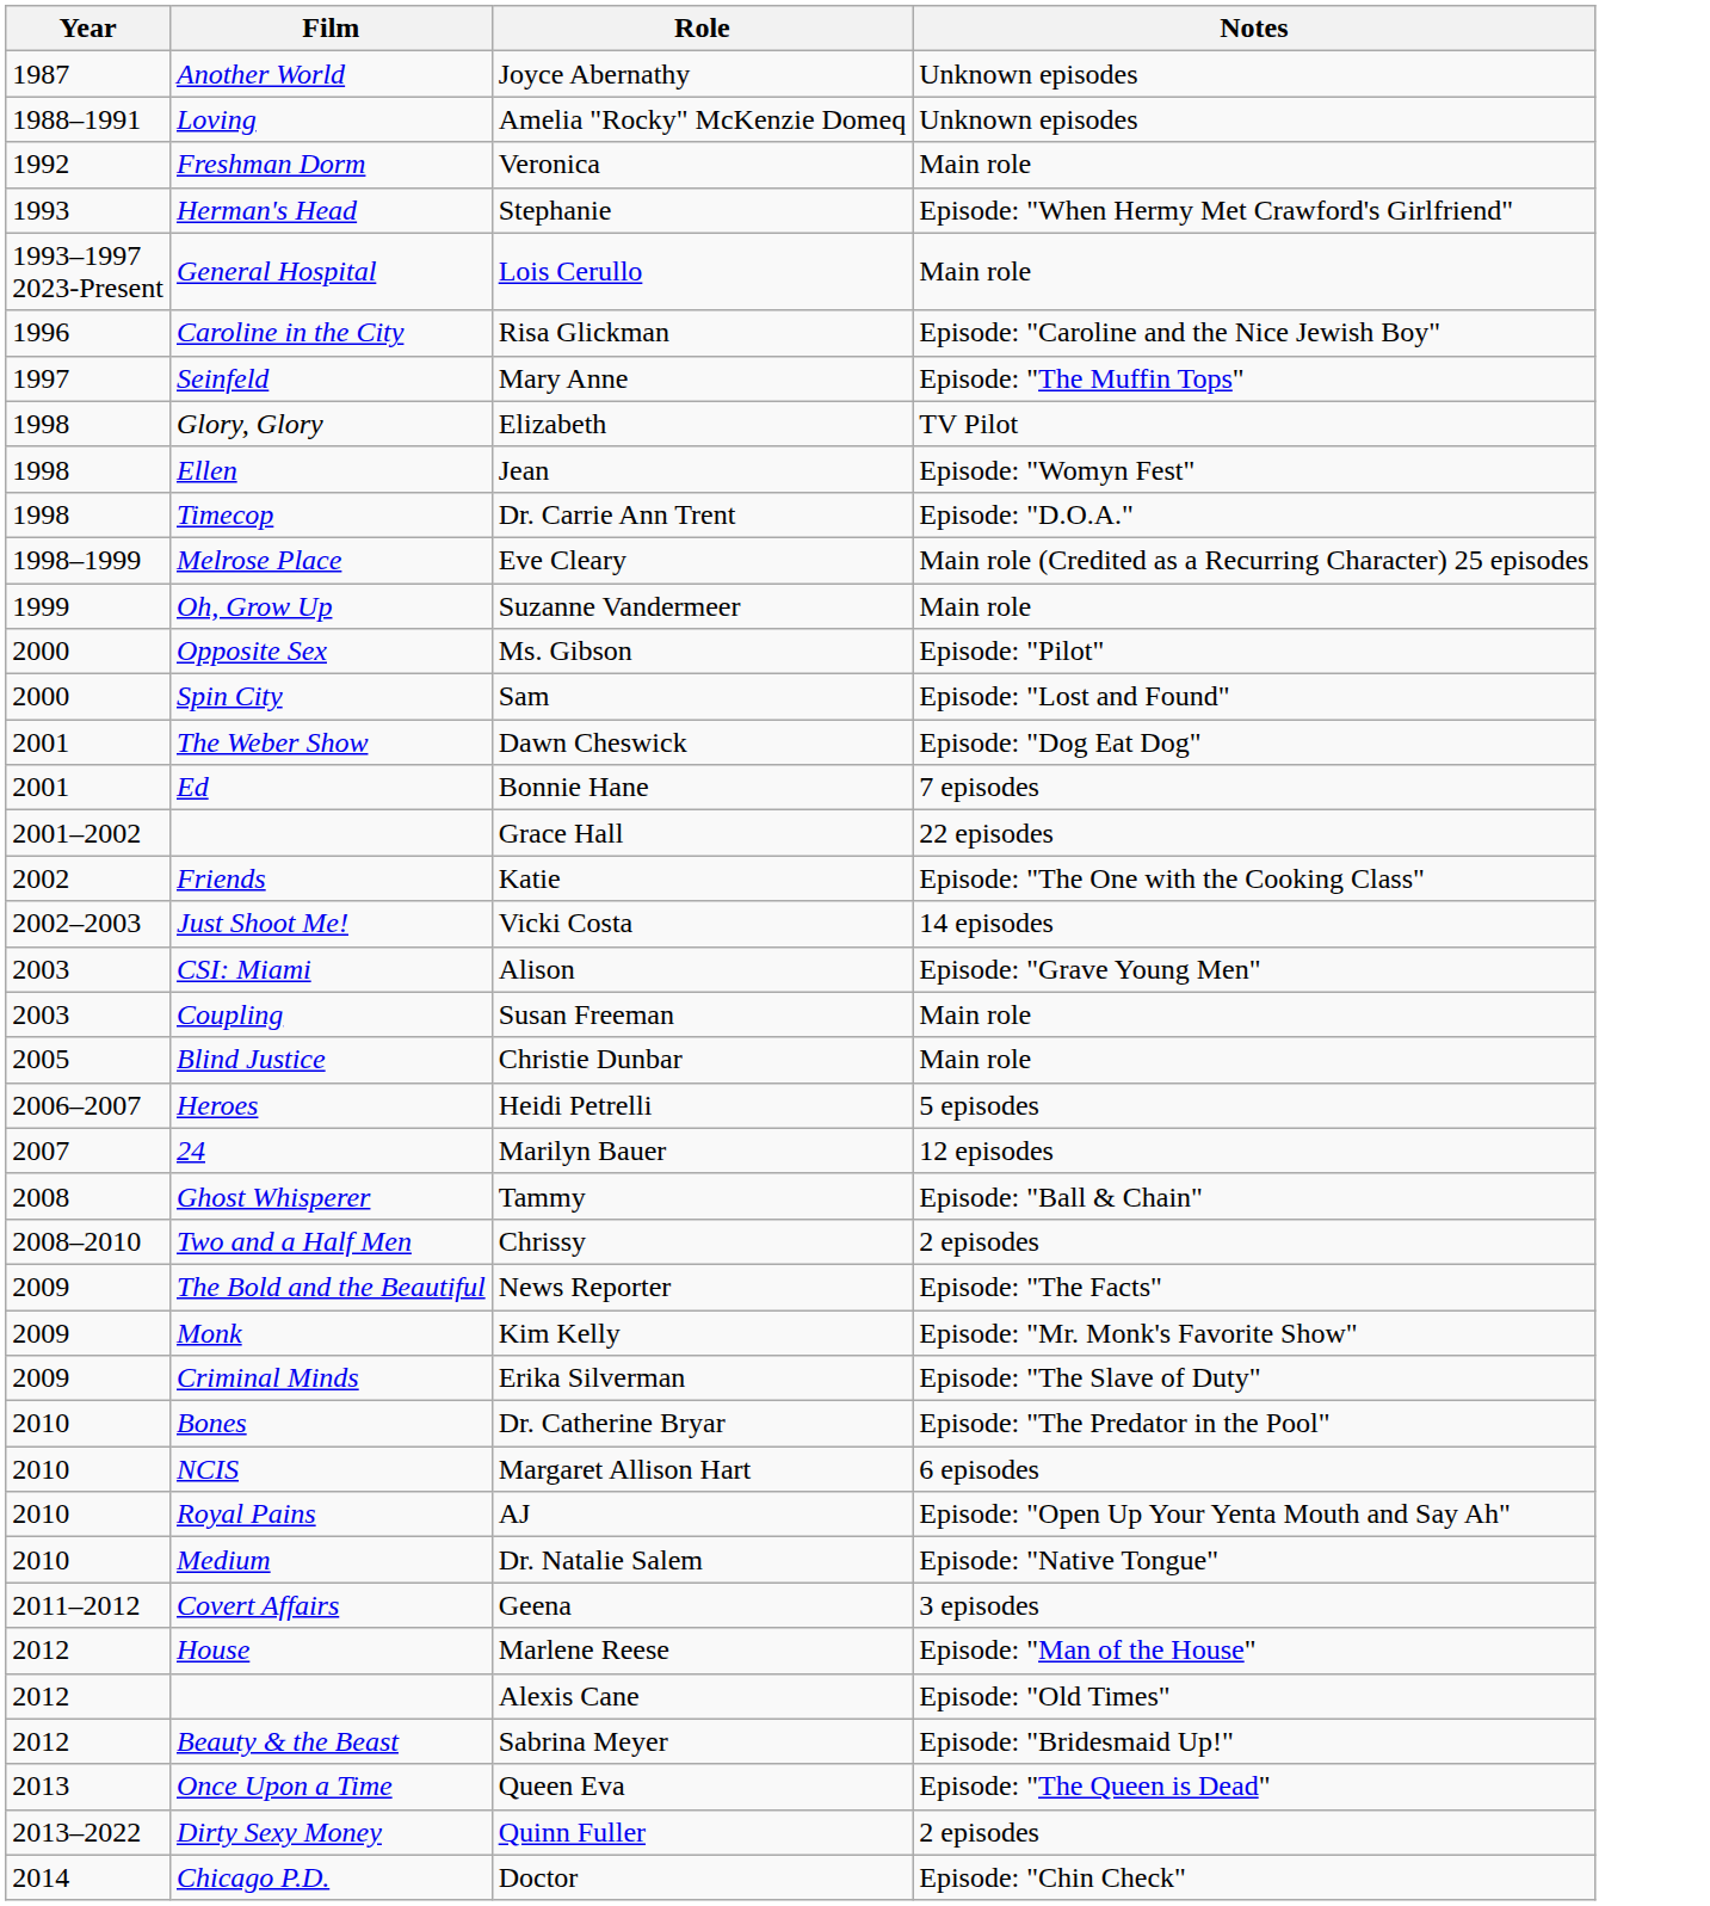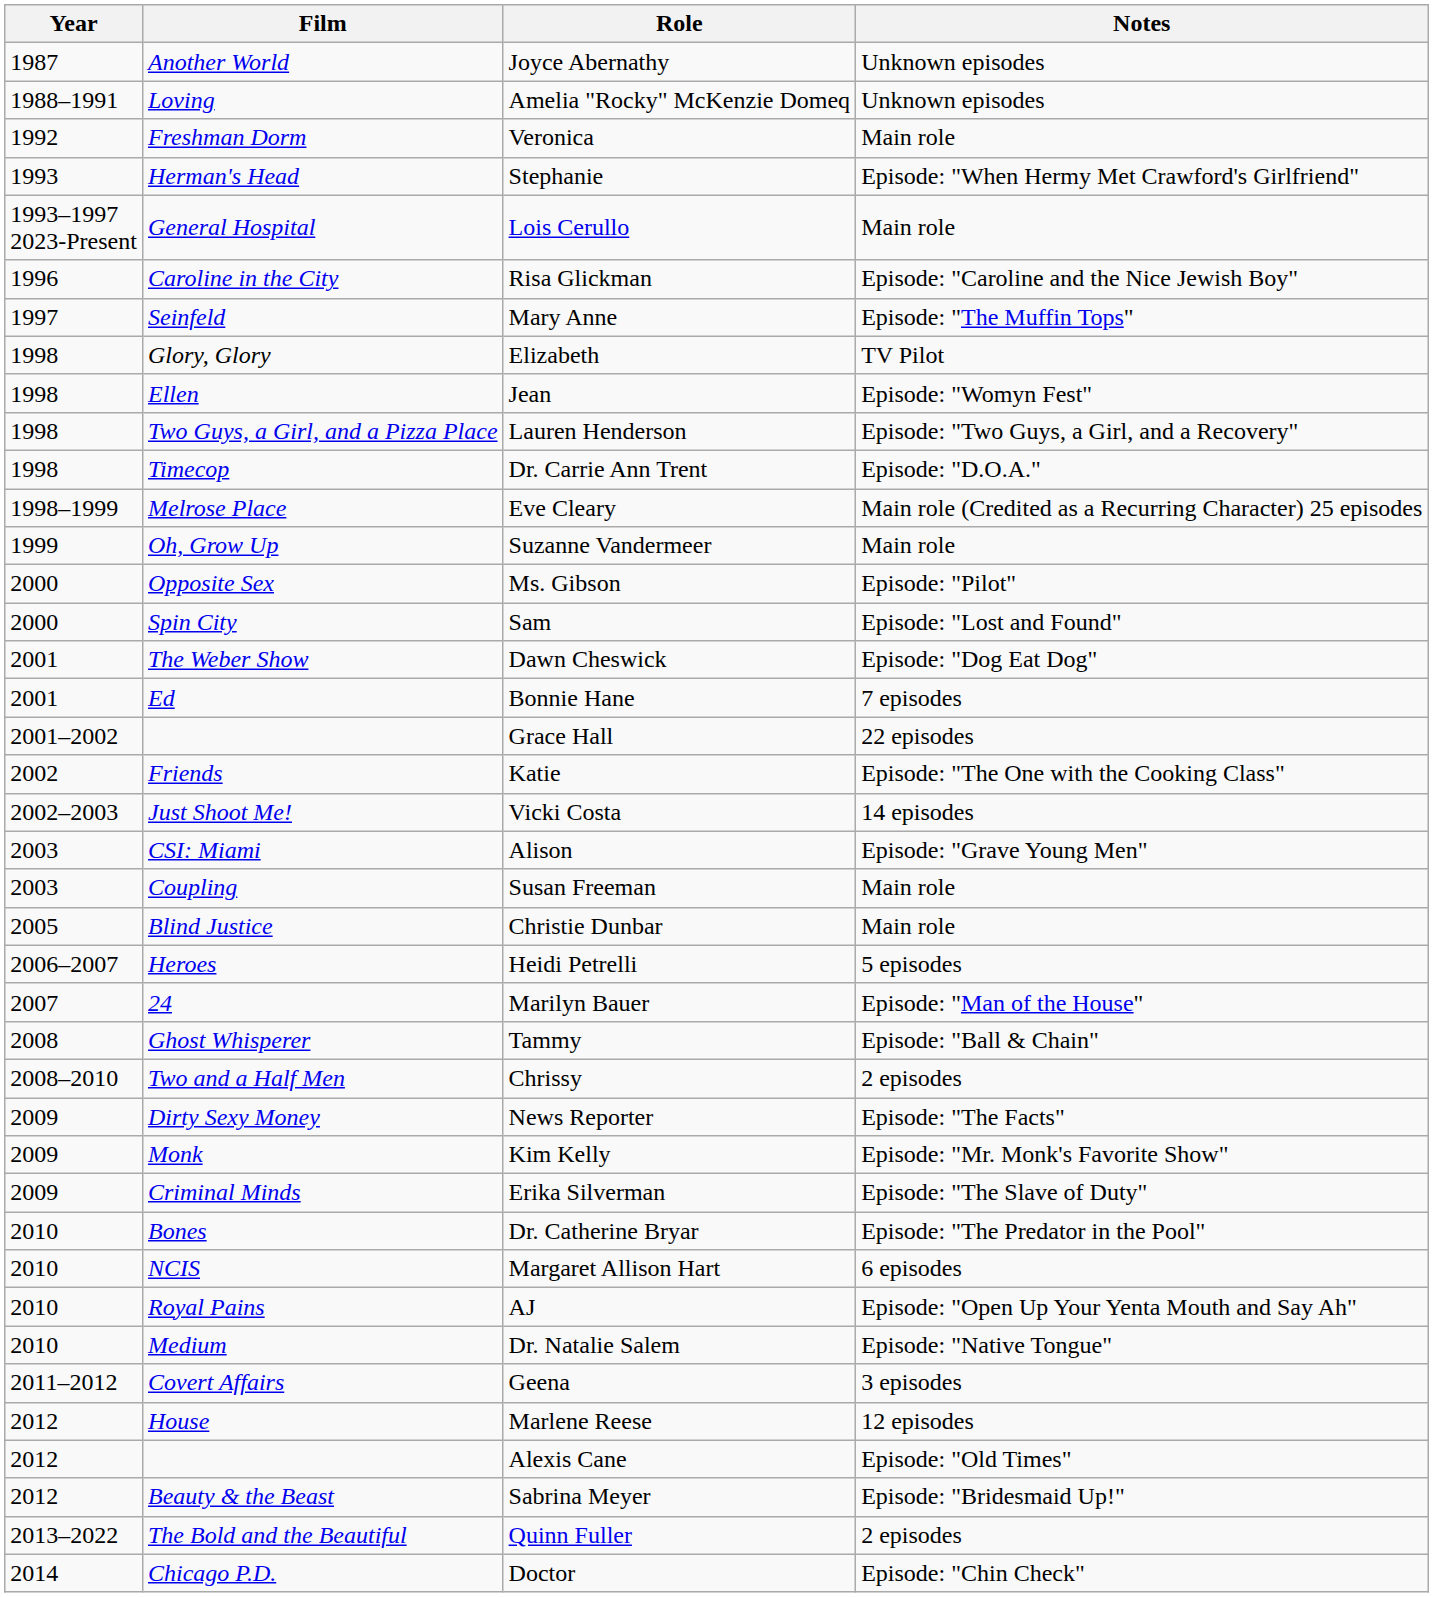+ row: 1998 | Two Guys, a Girl, and a Pizza Place | Lauren Henderson | Episode: "Two Guys, a Girl, and a Recovery"
Marilyn Bauer | Notes: 12 episodes -> Episode: "Man of the House"
News Reporter | Film: The Bold and the Beautiful -> Dirty Sexy Money
Marlene Reese | Notes: Episode: "Man of the House" -> 12 episodes
- row: 2013 | Once Upon a Time | Queen Eva | Episode: "The Queen is Dead"
Quinn Fuller | Film: Dirty Sexy Money -> The Bold and the Beautiful
